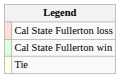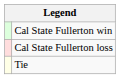rows swapped: Cal State Fullerton win <-> Cal State Fullerton loss
